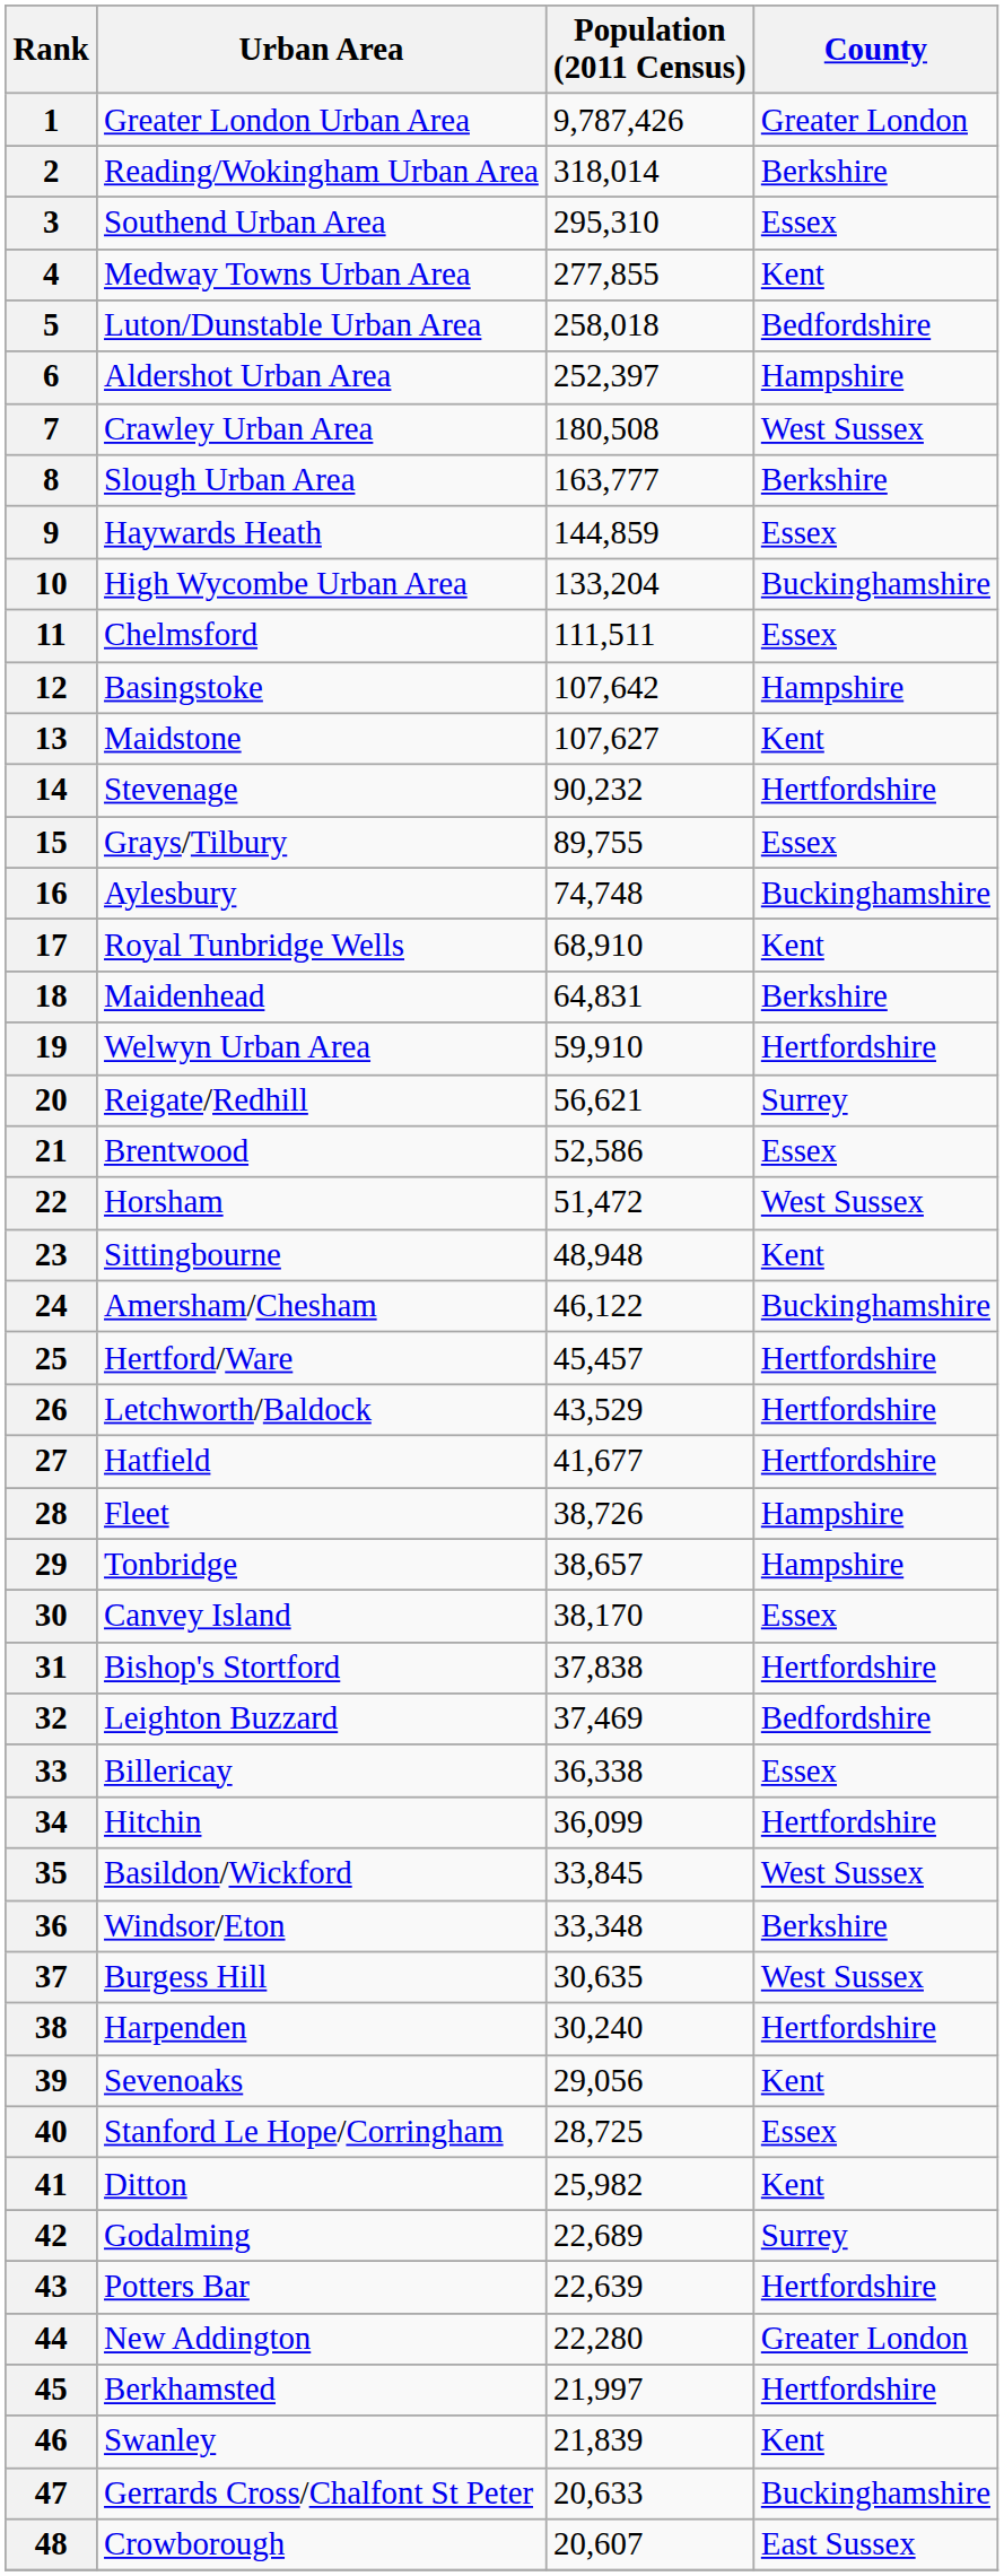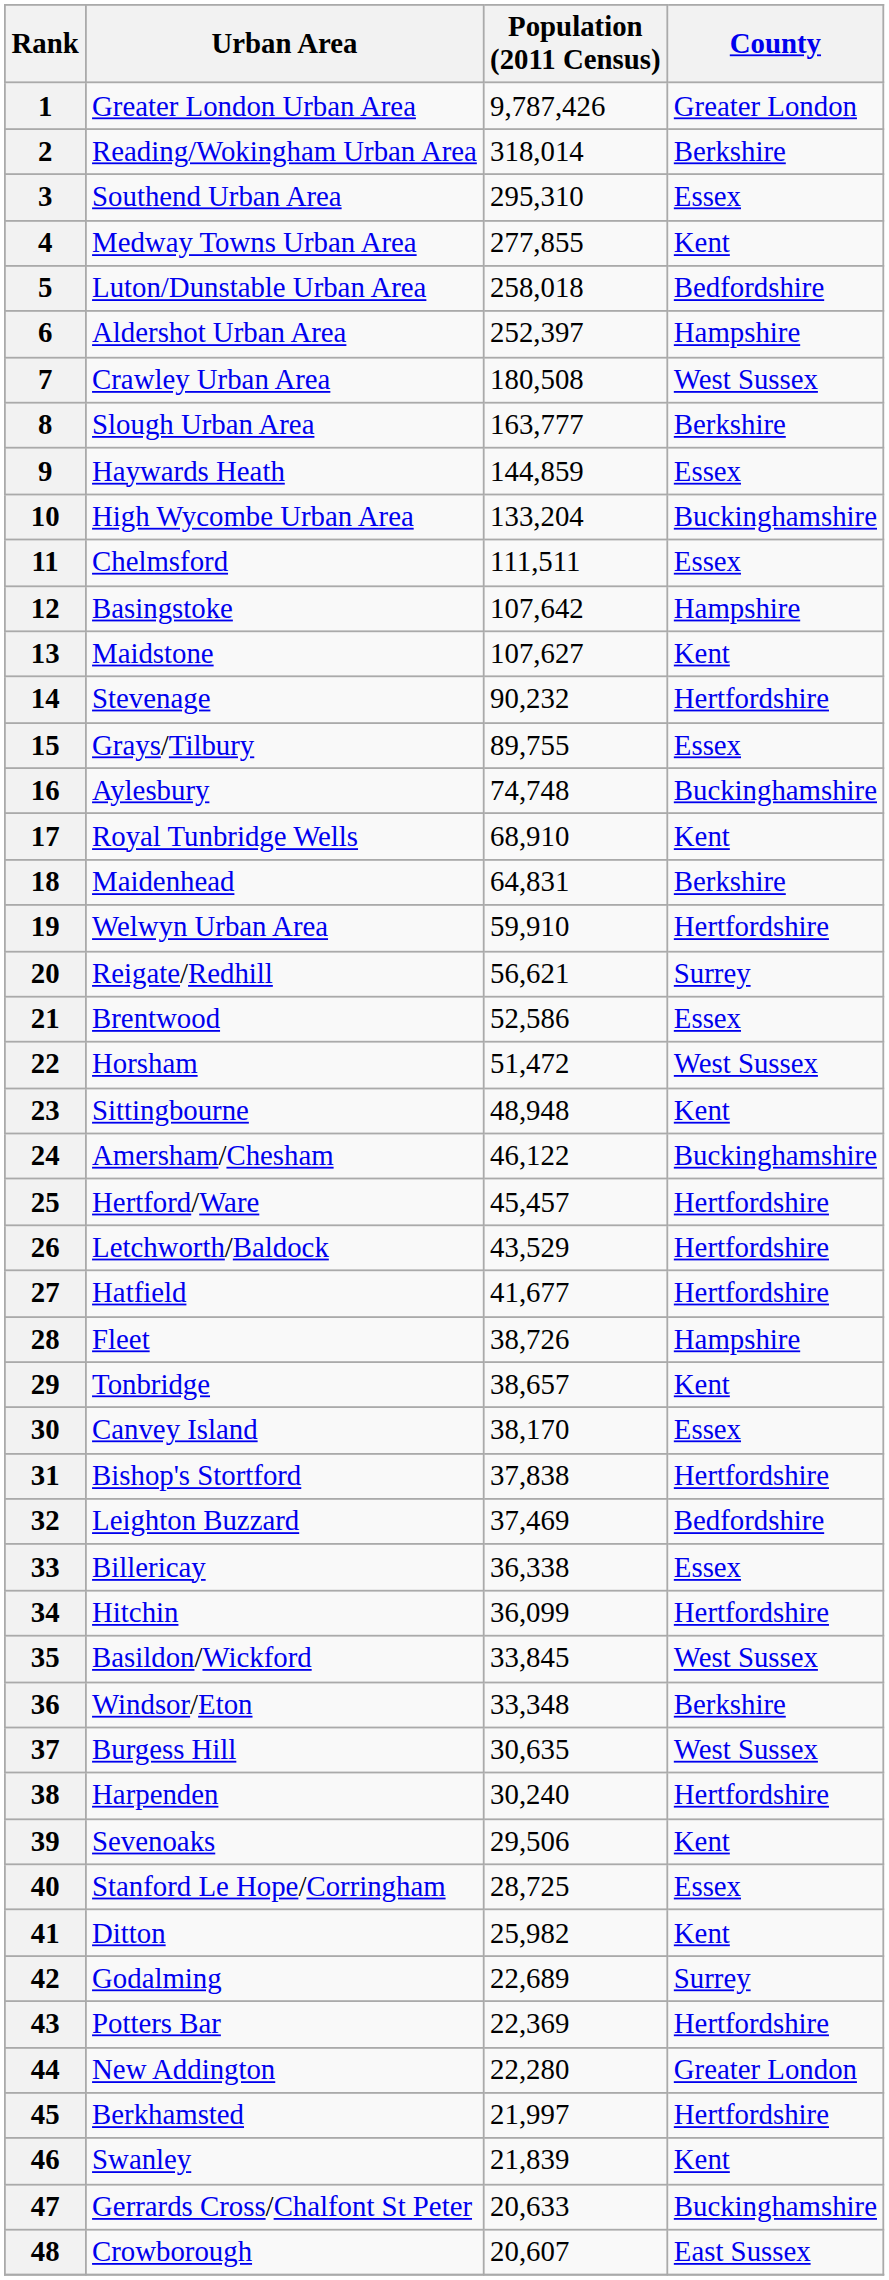29 | County: Hampshire -> Kent
39 | Population (2011 Census): 29,056 -> 29,506
43 | Population (2011 Census): 22,639 -> 22,369
